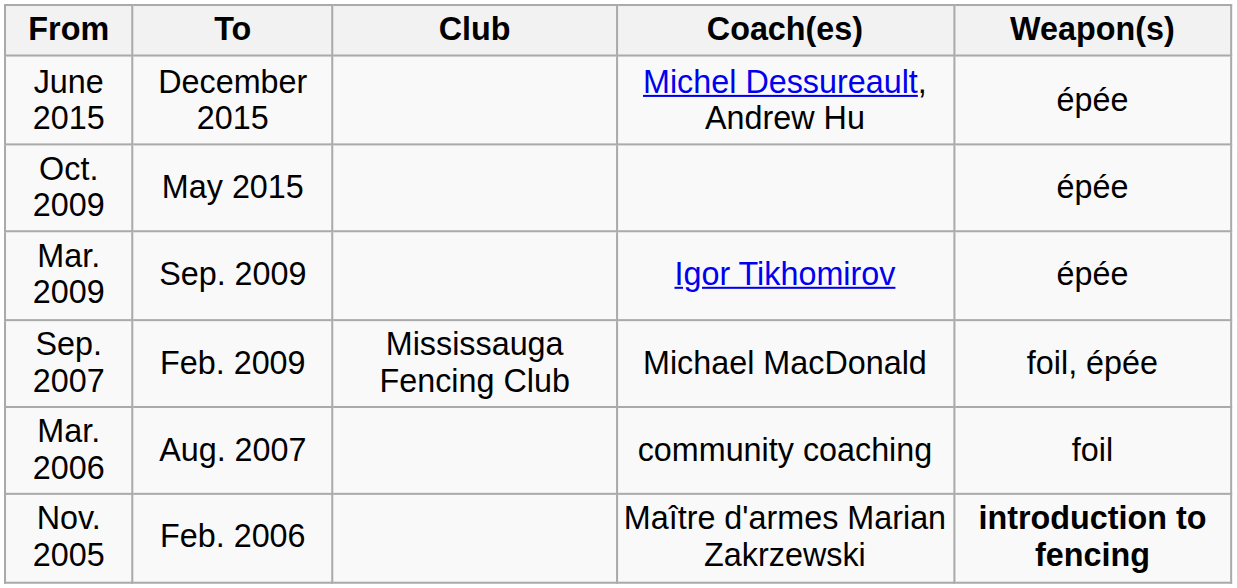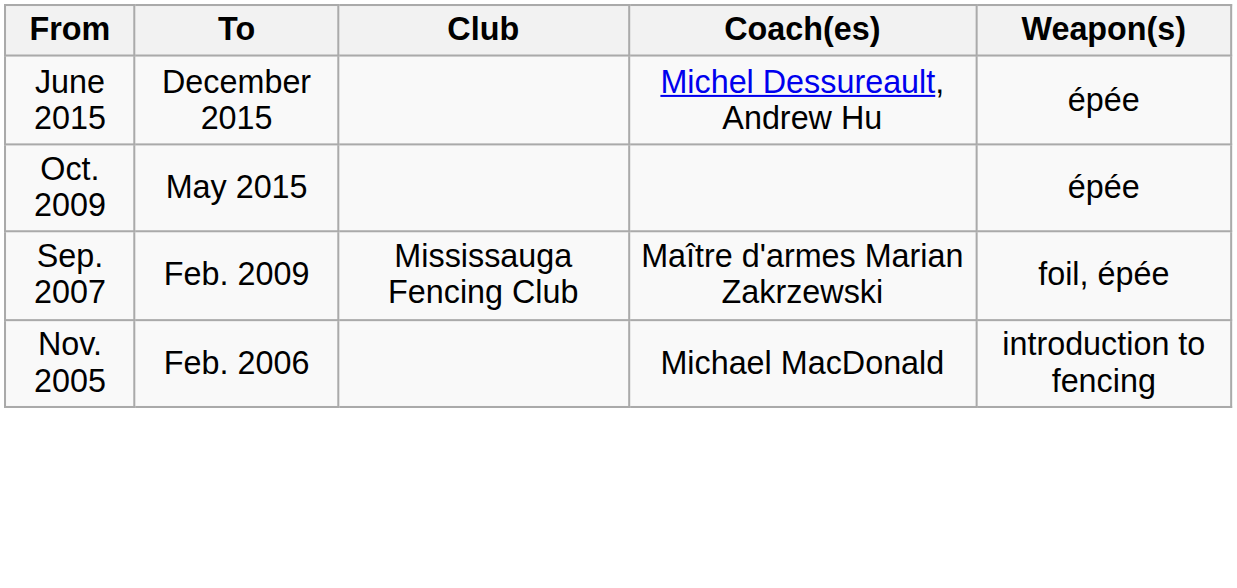- row: Mar. 2009 | Sep. 2009 | Igor Tikhomirov | épée
Sep. 2007 | Coach(es): Michael MacDonald -> Maître d'armes Marian Zakrzewski
- row: Mar. 2006 | Aug. 2007 | community coaching | foil
Nov. 2005 | Coach(es): Maître d'armes Marian Zakrzewski -> Michael MacDonald
Nov. 2005 | Weapon(s): bold -> normal
